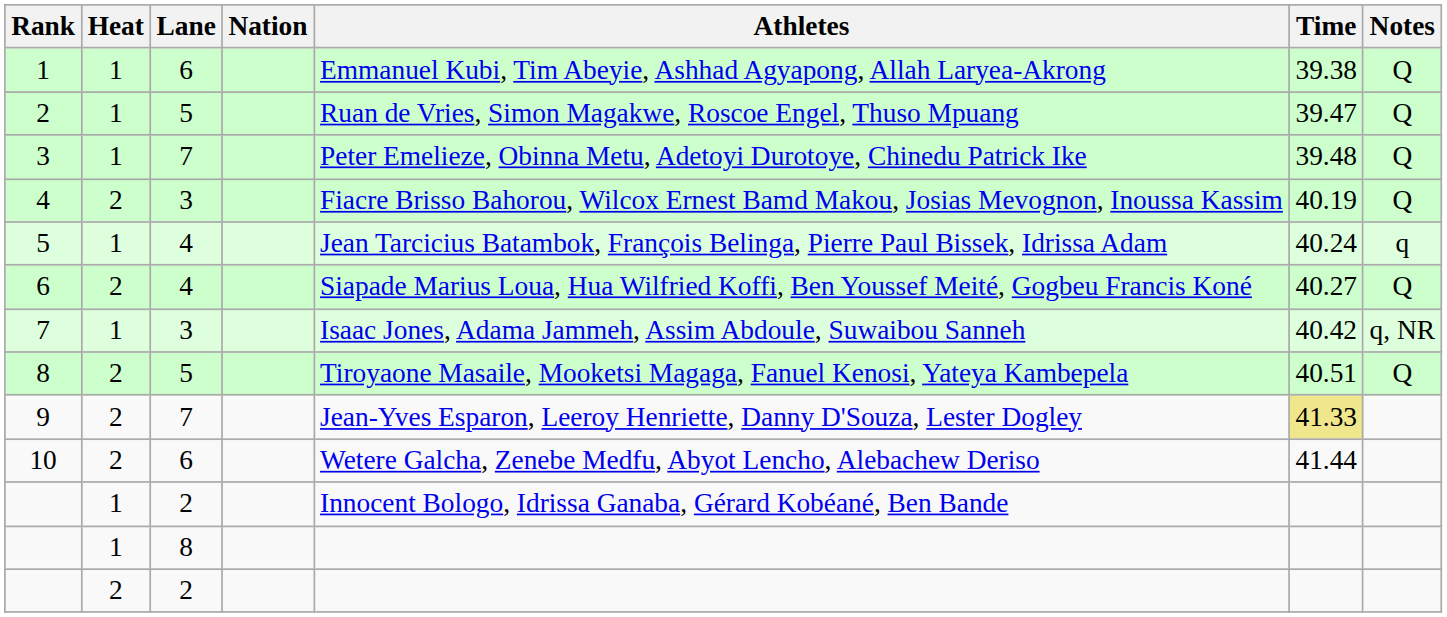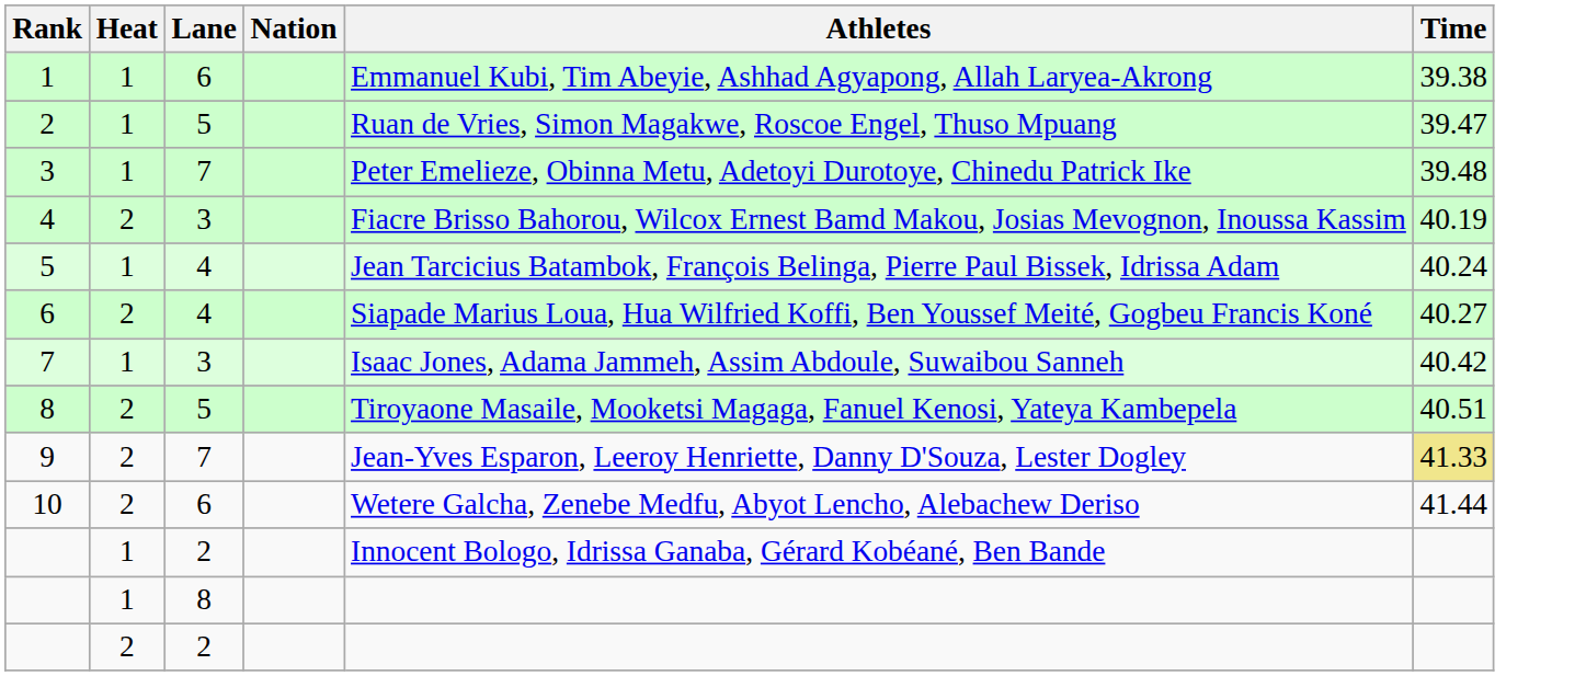- column: Notes | Q | Q | Q | Q | q | Q | q, NR | Q
